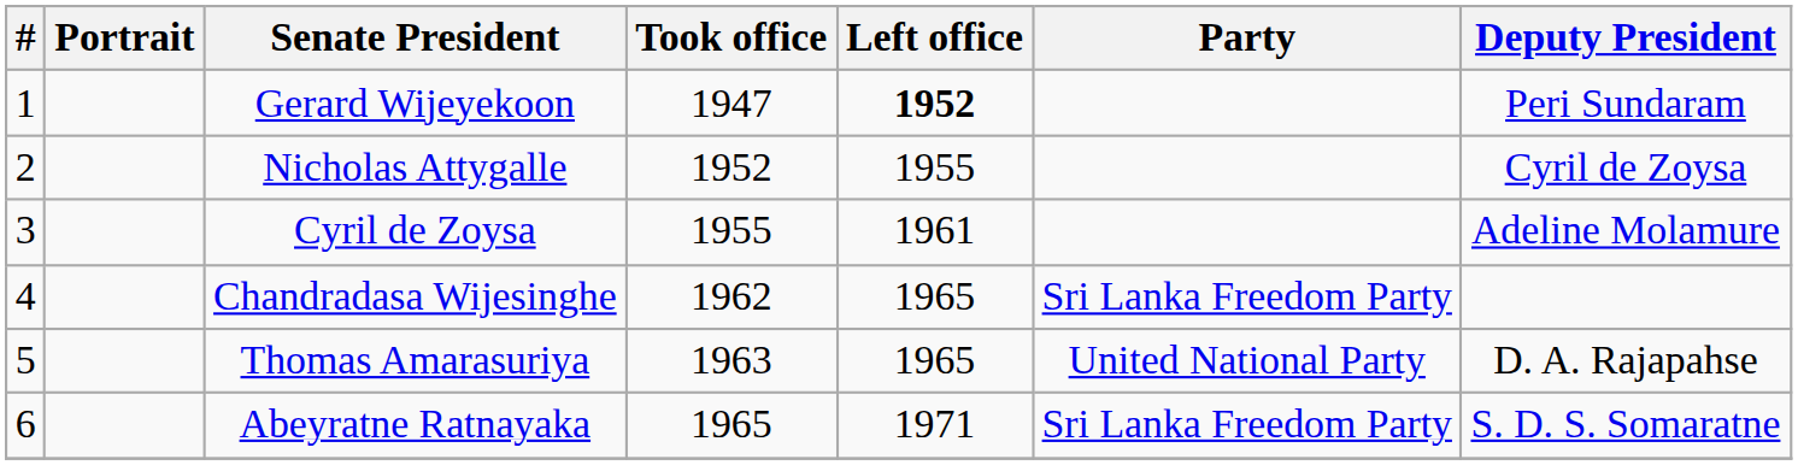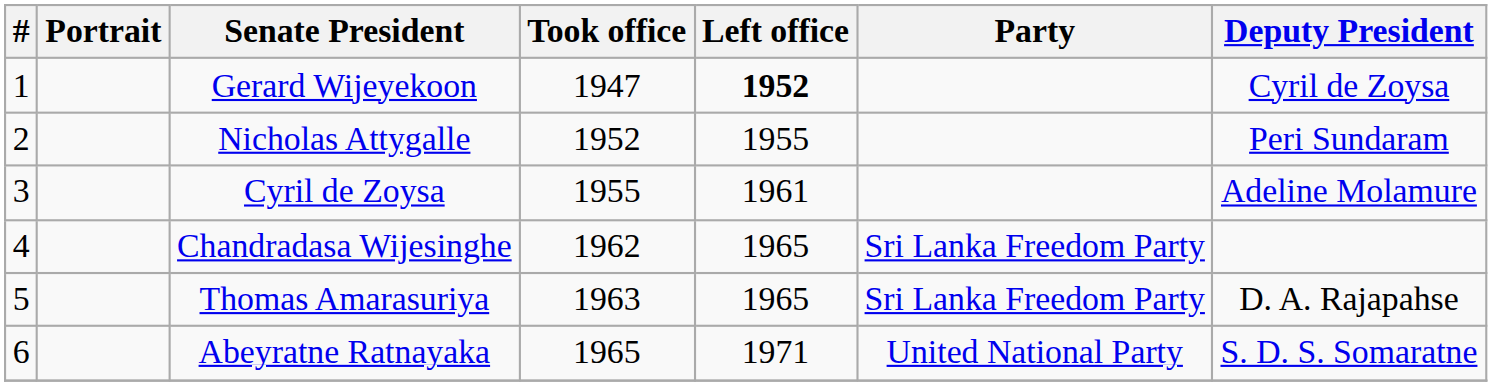Gerard Wijeyekoon | Deputy President: Peri Sundaram -> Cyril de Zoysa
Nicholas Attygalle | Deputy President: Cyril de Zoysa -> Peri Sundaram
Thomas Amarasuriya | Party: United National Party -> Sri Lanka Freedom Party
Abeyratne Ratnayaka | Party: Sri Lanka Freedom Party -> United National Party
